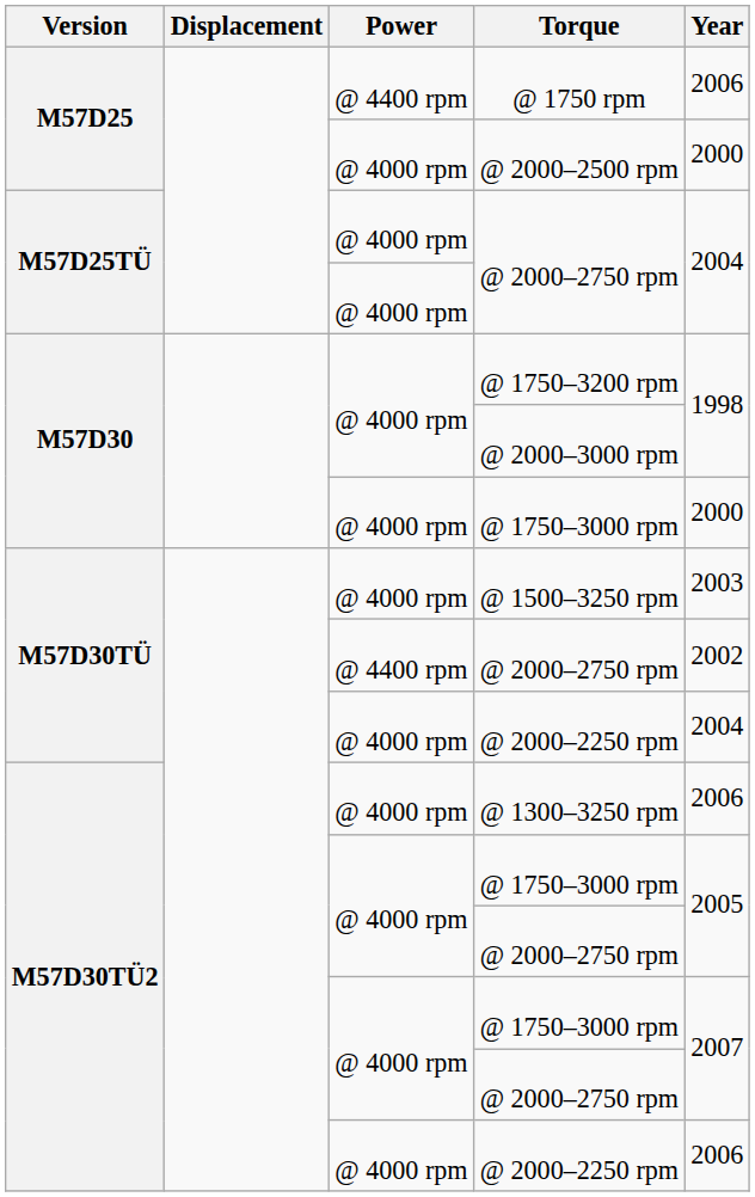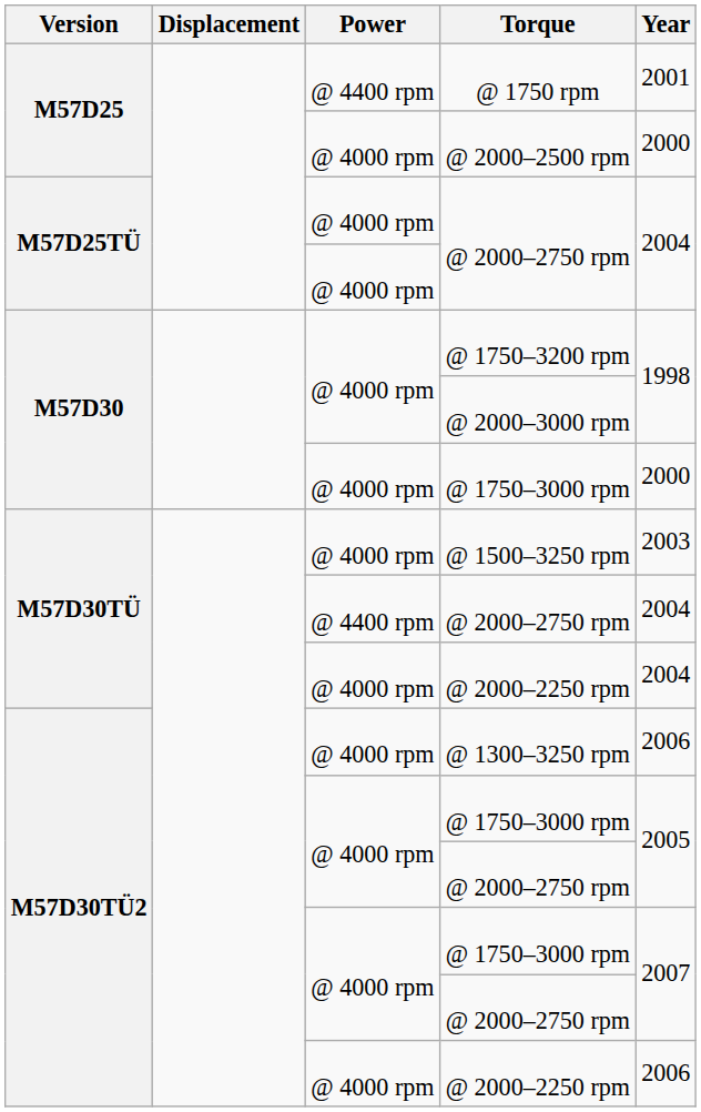@ 1750 rpm | Year: 2006 -> 2001
M57D30TÜ / @ 2000–2750 rpm | Year: 2002 -> 2004
